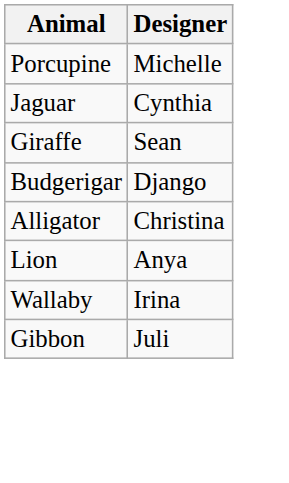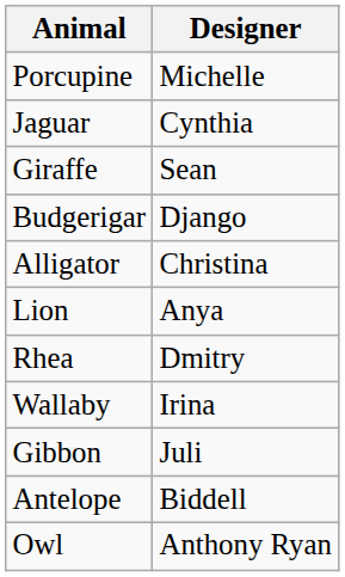+ row: Rhea | Dmitry
+ row: Antelope | Biddell
+ row: Owl | Anthony Ryan
